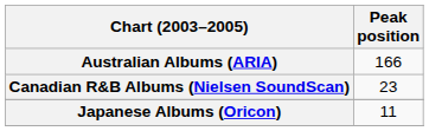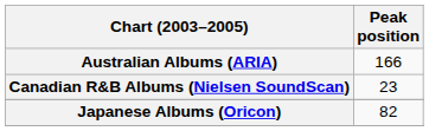Japanese Albums (Oricon) | Peak position: 11 -> 82
